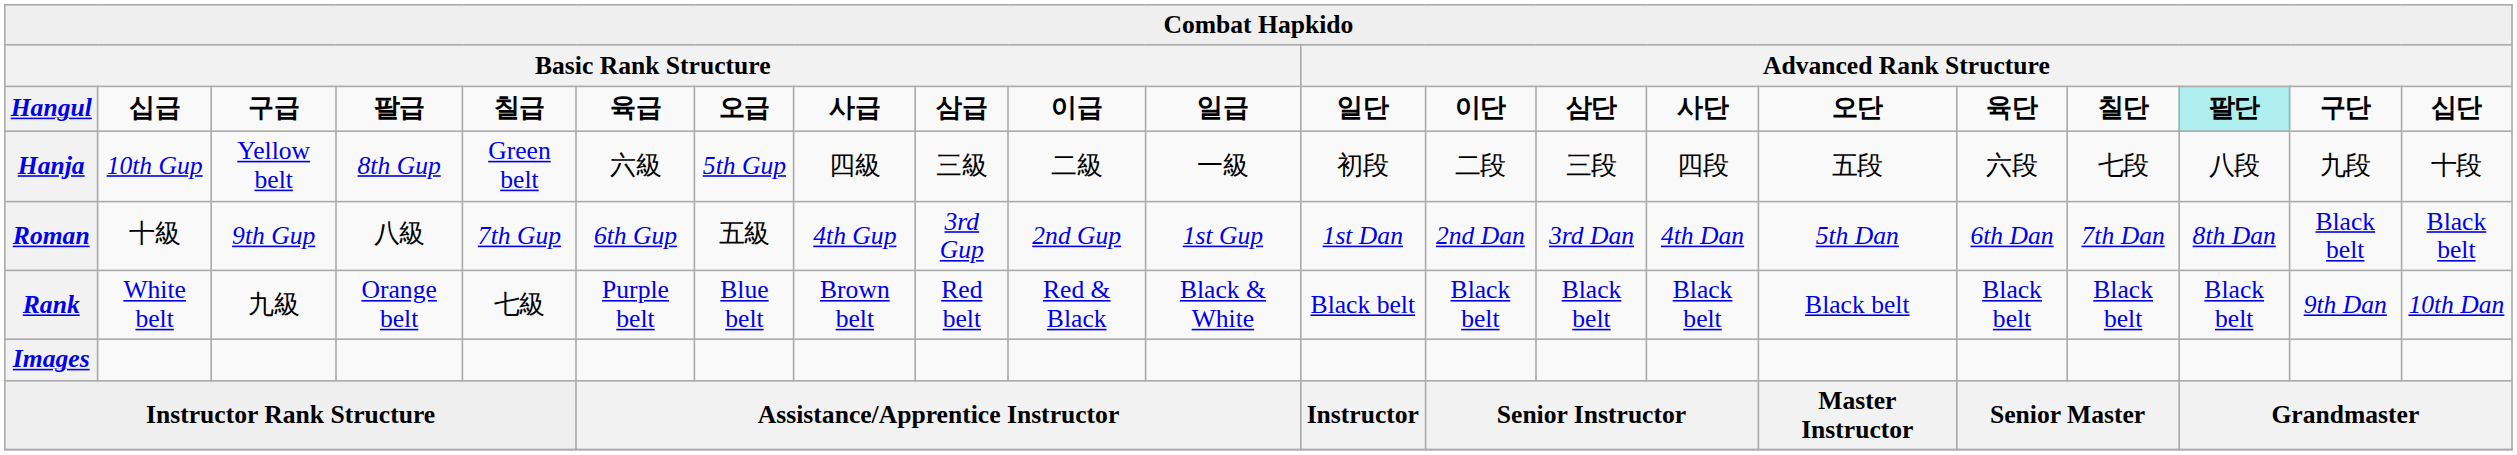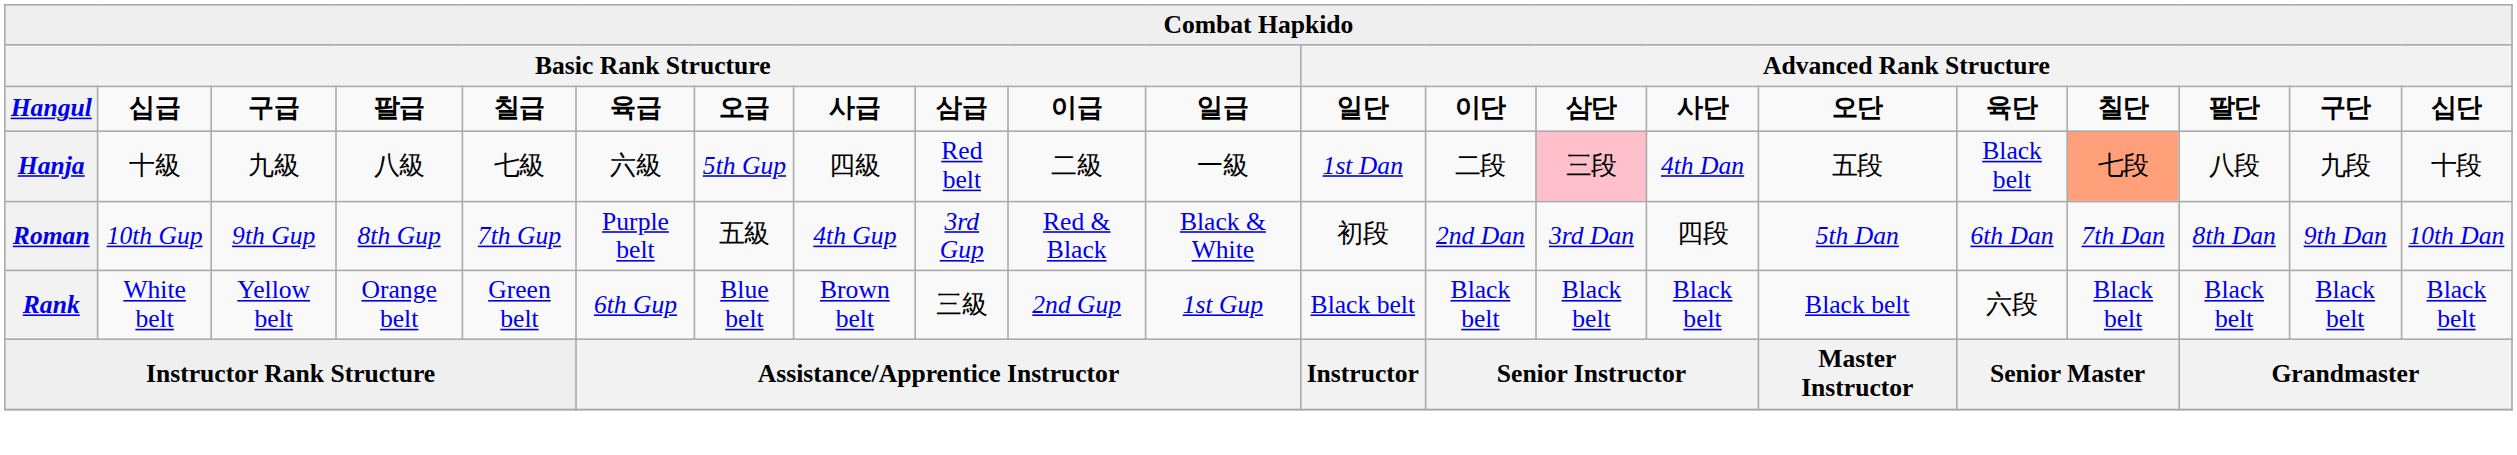Hangul | column 19: paleturquoise background -> no background
Hanja | column 2: 10th Gup -> 十級
Hanja | column 3: Yellow belt -> 九級
Hanja | column 4: 8th Gup -> 八級
Hanja | column 5: Green belt -> 七級
Hanja | column 9: 三級 -> Red belt
Hanja | column 12: 初段 -> 1st Dan
Hanja | column 14: no background -> pink background
Hanja | column 15: 四段 -> 4th Dan
Hanja | column 17: 六段 -> Black belt
Hanja | column 18: no background -> lightsalmon background
Roman | column 2: 十級 -> 10th Gup
Roman | column 4: 八級 -> 8th Gup
Roman | column 6: 6th Gup -> Purple belt
Roman | column 10: 2nd Gup -> Red & Black
Roman | column 11: 1st Gup -> Black & White
Roman | column 12: 1st Dan -> 初段
Roman | column 15: 4th Dan -> 四段
Roman | column 20: Black belt -> 9th Dan
Roman | column 21: Black belt -> 10th Dan
Rank | column 3: 九級 -> Yellow belt
Rank | column 5: 七級 -> Green belt
Rank | column 6: Purple belt -> 6th Gup
Rank | column 9: Red belt -> 三級
Rank | column 10: Red & Black -> 2nd Gup
Rank | column 11: Black & White -> 1st Gup
Rank | column 17: Black belt -> 六段
Rank | column 20: 9th Dan -> Black belt
Rank | column 21: 10th Dan -> Black belt
- row: Images
